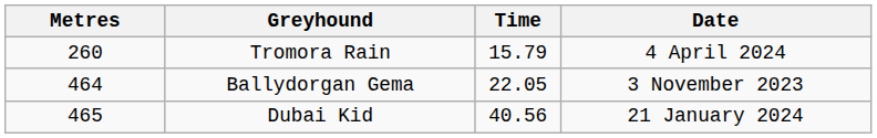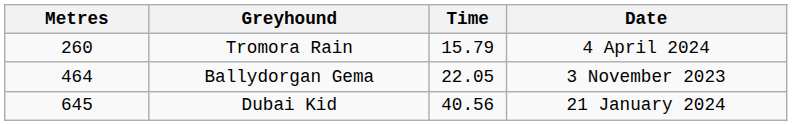Dubai Kid | Metres: 465 -> 645
